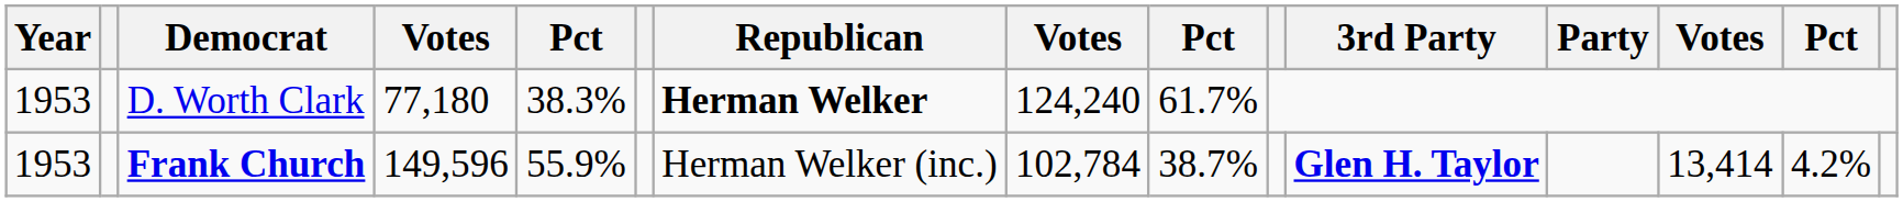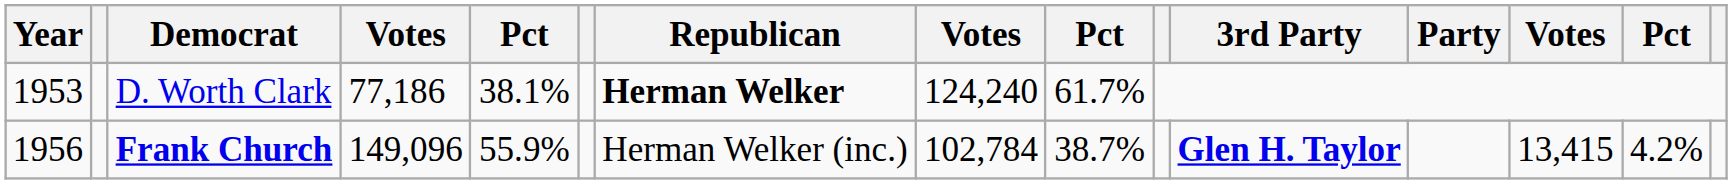D. Worth Clark | column 4: 77,180 -> 77,186
D. Worth Clark | column 5: 38.3% -> 38.1%
Frank Church | Year: 1953 -> 1956
Frank Church | column 4: 149,596 -> 149,096
Frank Church | column 13: 13,414 -> 13,415
